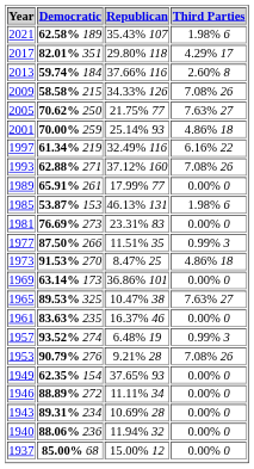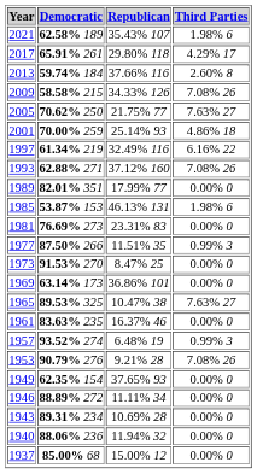2017 | Democratic: 82.01% 351 -> 65.91% 261
1989 | Democratic: 65.91% 261 -> 82.01% 351
1973 | Third Parties: 4.86% 18 -> 0.00% 0
